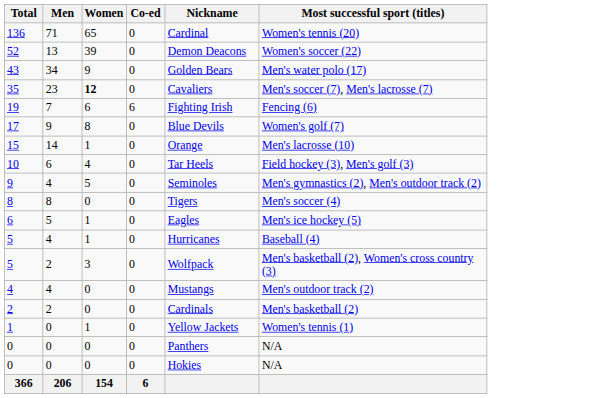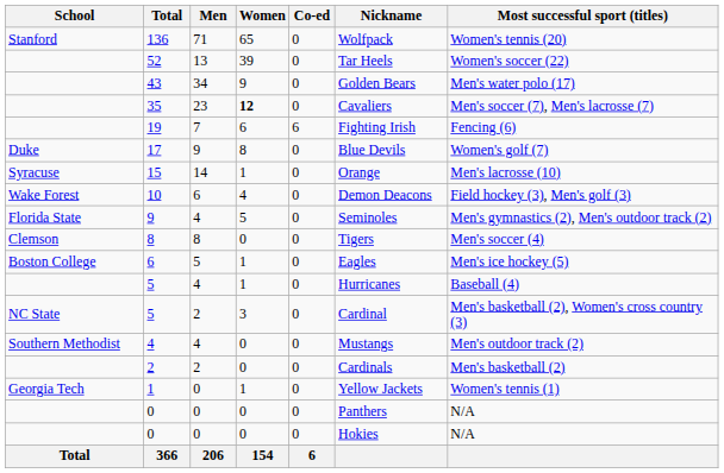+ column: School | Stanford | Duke | Syracuse | Wake Forest | Florida State | Clemson | Boston College | NC State | Southern Methodist | Georgia Tech | Total
136 | Nickname: Cardinal -> Wolfpack
52 | Nickname: Demon Deacons -> Tar Heels
10 | Nickname: Tar Heels -> Demon Deacons
5 / 2 | Nickname: Wolfpack -> Cardinal
